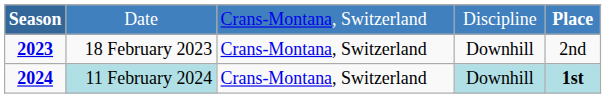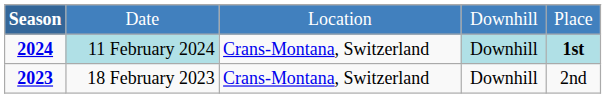Date | column 3: Crans-Montana, Switzerland -> Location
Date | column 4: Discipline -> Downhill
Date | column 5: bold -> normal
rows swapped: 18 February 2023 <-> 11 February 2024
